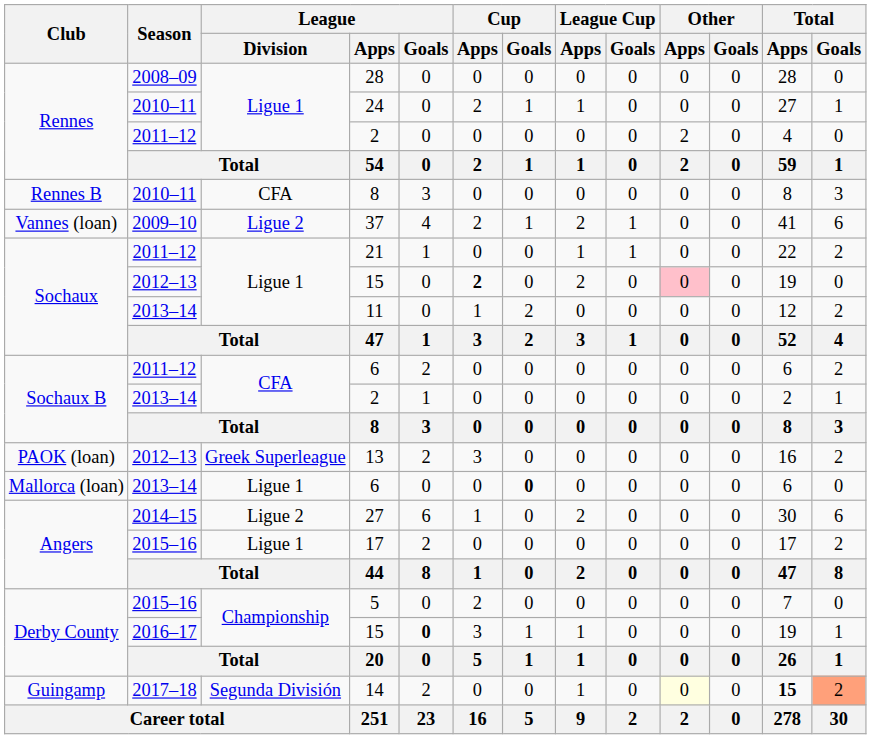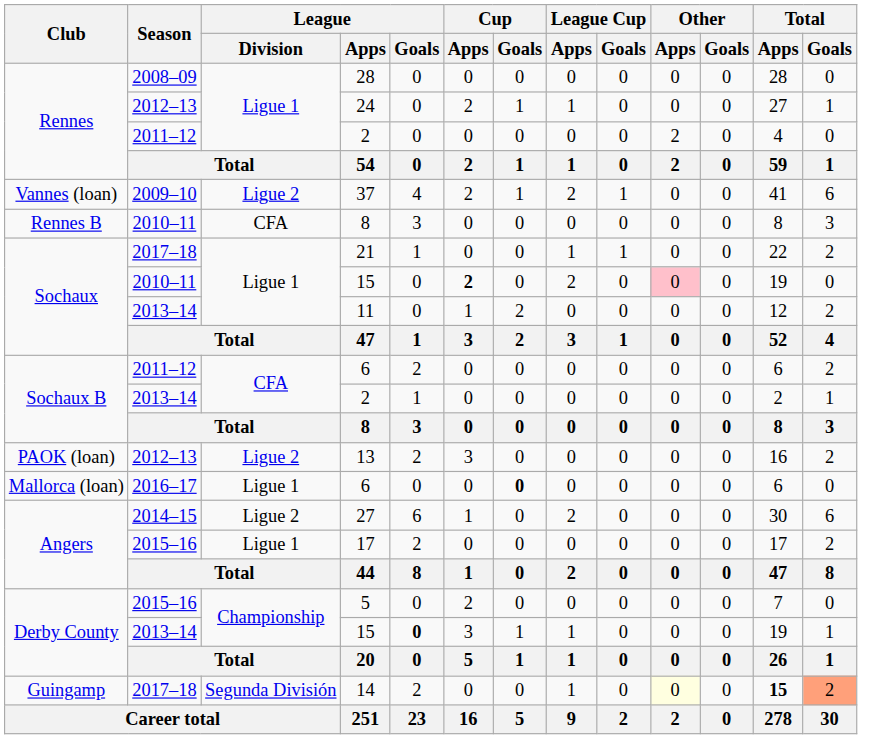24 | Season: 2010–11 -> 2012–13
rows swapped: 37 <-> Rennes B / 8
21 | Season: 2011–12 -> 2017–18
Sochaux / 15 | Season: 2012–13 -> 2010–11
13 | League / Division: Greek Superleague -> Ligue 2
Mallorca (loan) / 6 | Season: 2013–14 -> 2016–17
Derby County / 15 | Season: 2016–17 -> 2013–14
